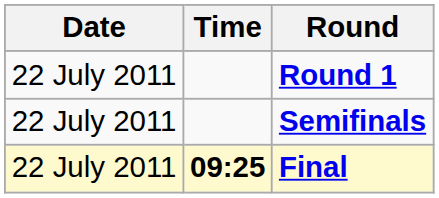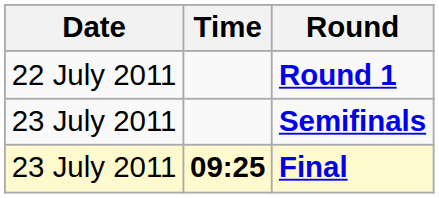Semifinals | Date: 22 July 2011 -> 23 July 2011
Final | Date: 22 July 2011 -> 23 July 2011
